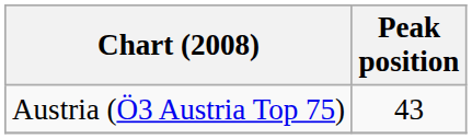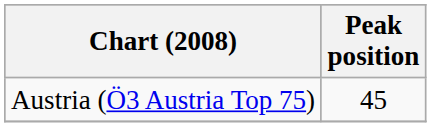Austria (Ö3 Austria Top 75) | Peak position: 43 -> 45
